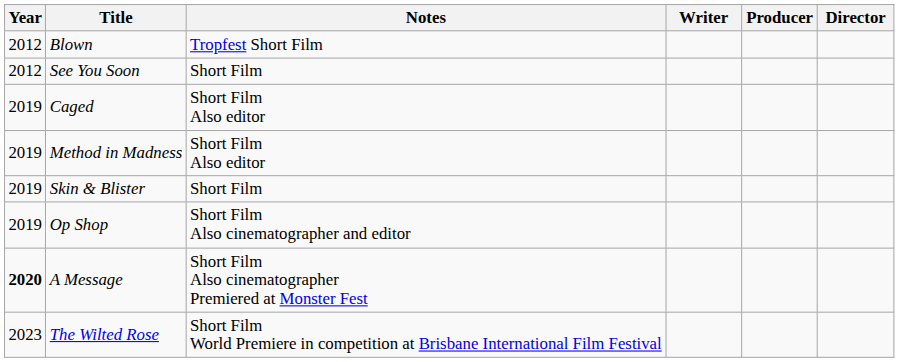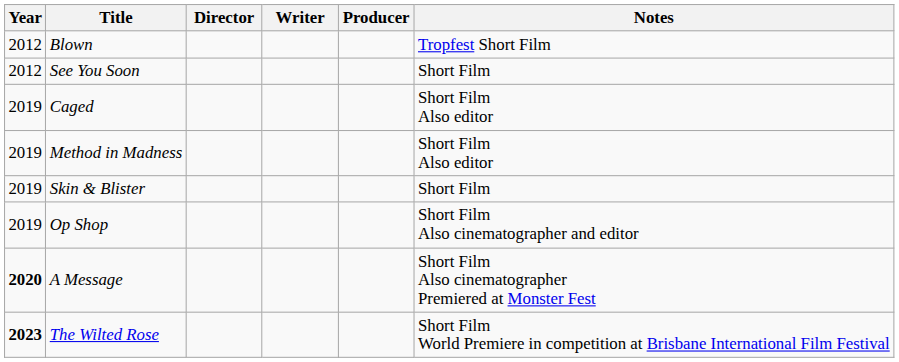columns swapped: Director <-> Notes
The Wilted Rose | Year: normal -> bold
